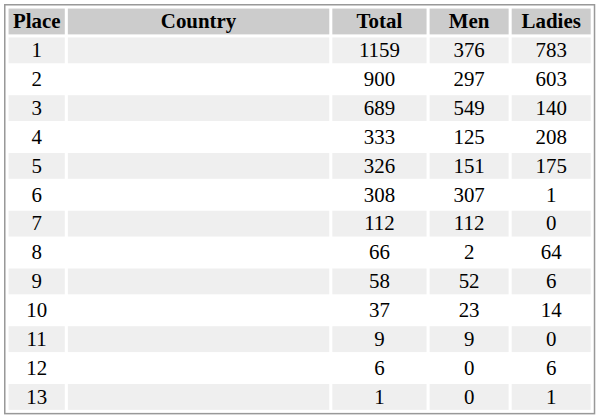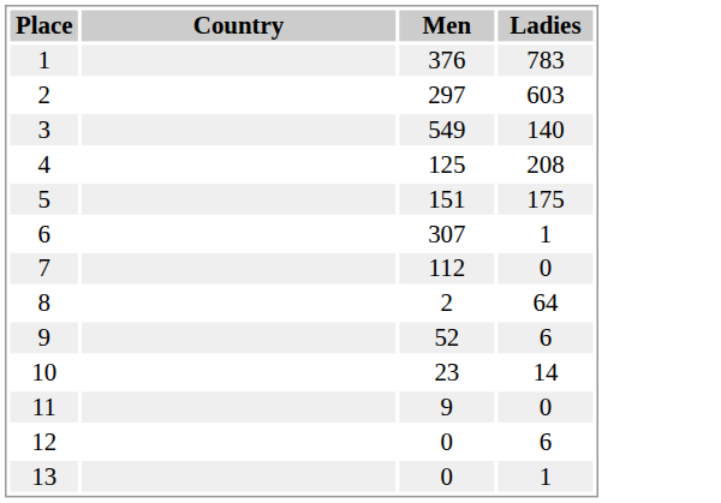- column: Total | 1159 | 900 | 689 | 333 | 326 | 308 | 112 | 66 | 58 | 37 | 9 | 6 | 1
